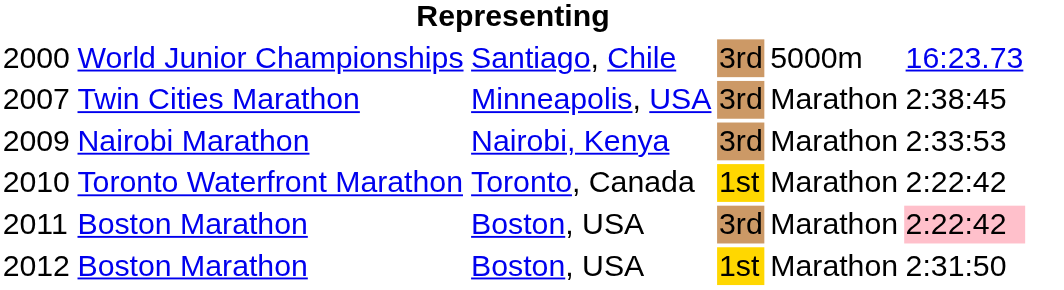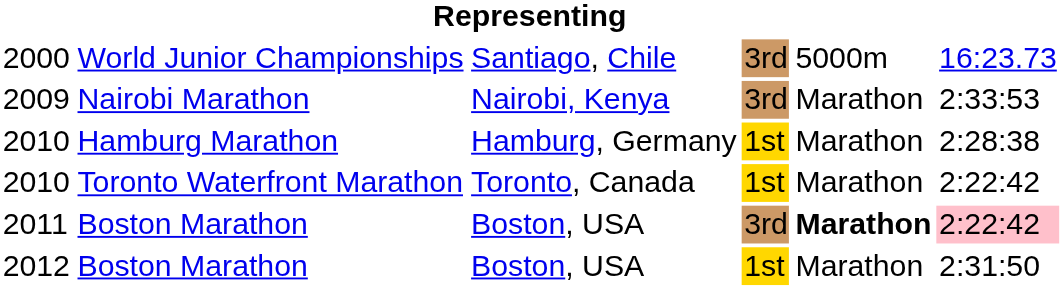- row: 2007 | Twin Cities Marathon | Minneapolis, USA | 3rd | Marathon | 2:38:45
+ row: 2010 | Hamburg Marathon | Hamburg, Germany | 1st | Marathon | 2:28:38
2011 | column 5: normal -> bold
